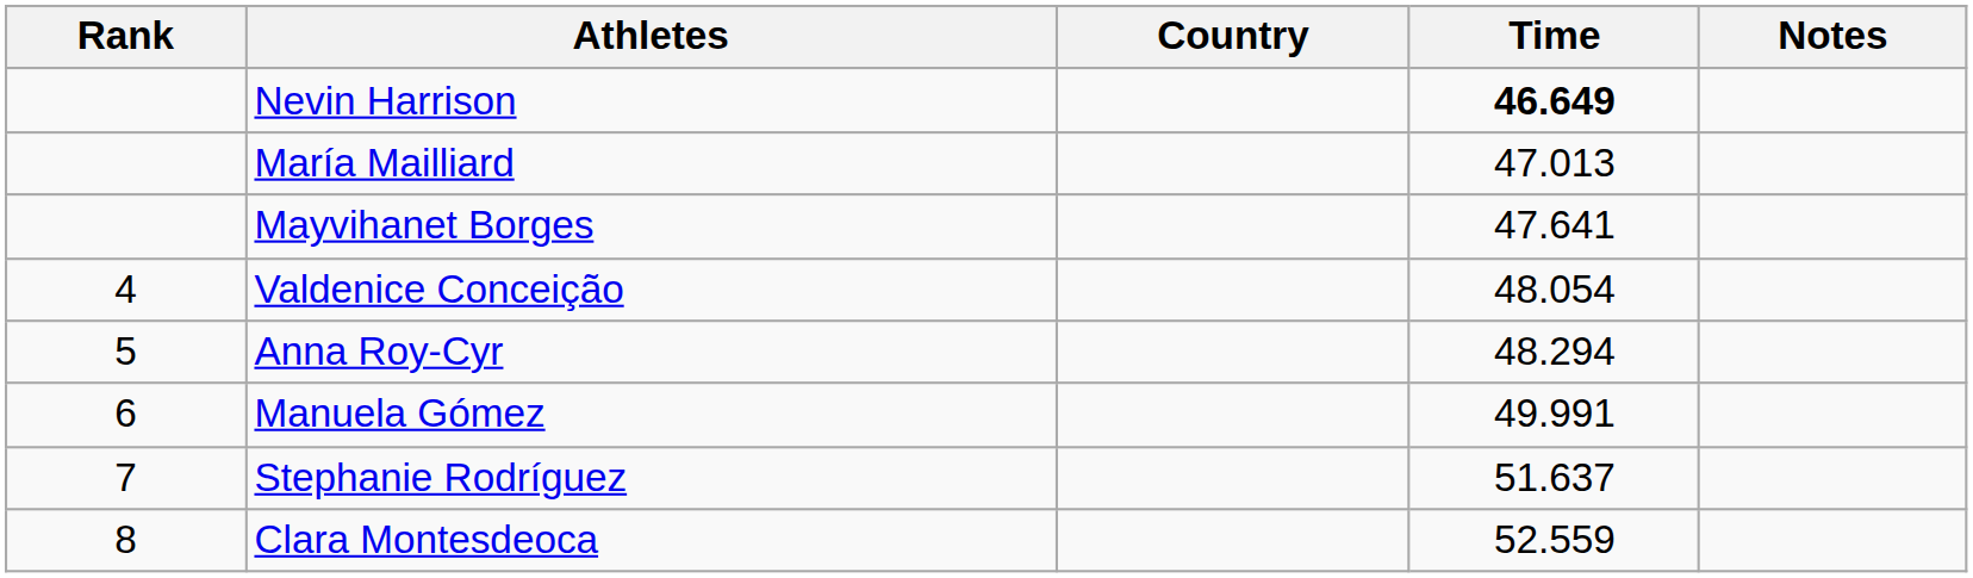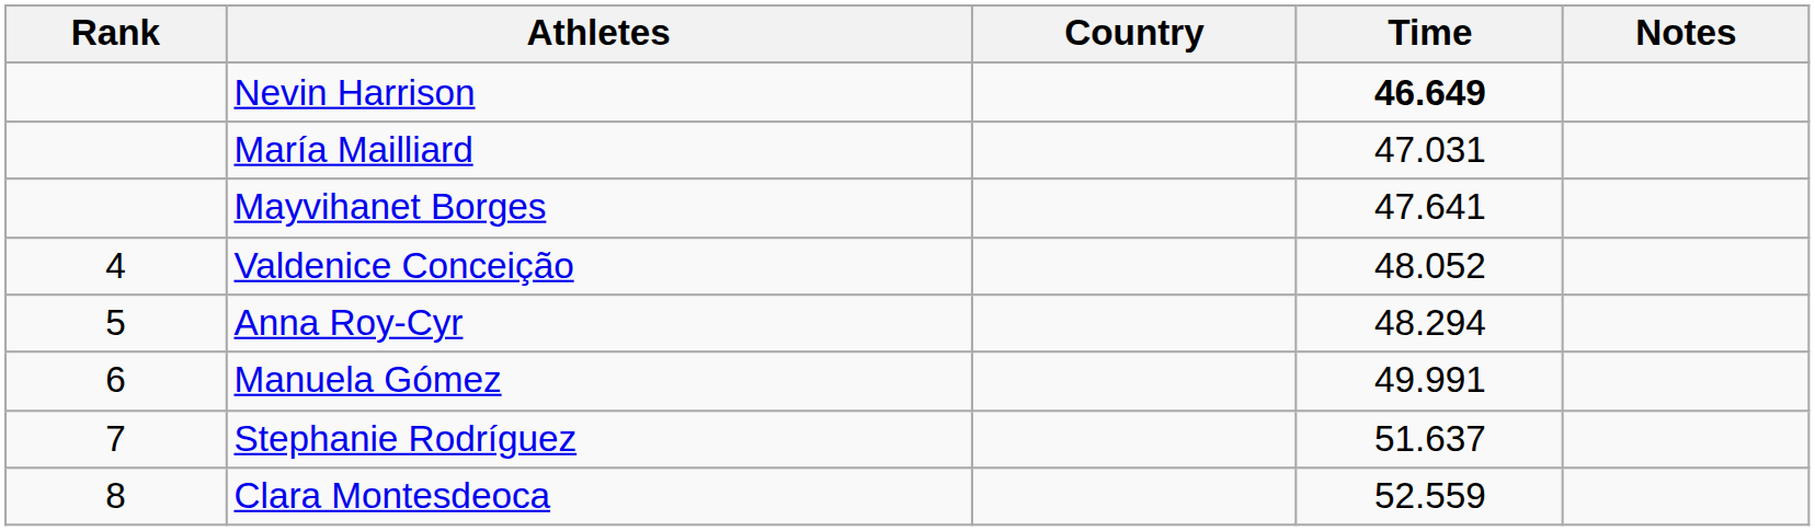María Mailliard | Time: 47.013 -> 47.031
Valdenice Conceição | Time: 48.054 -> 48.052
